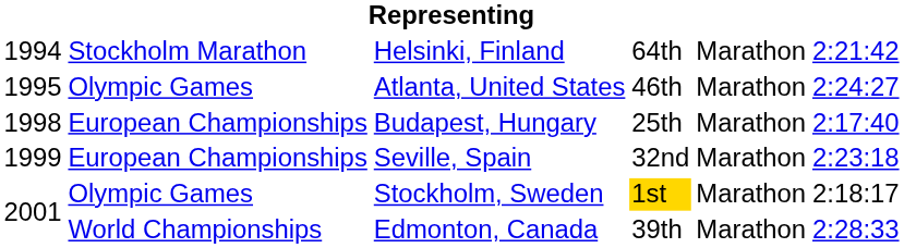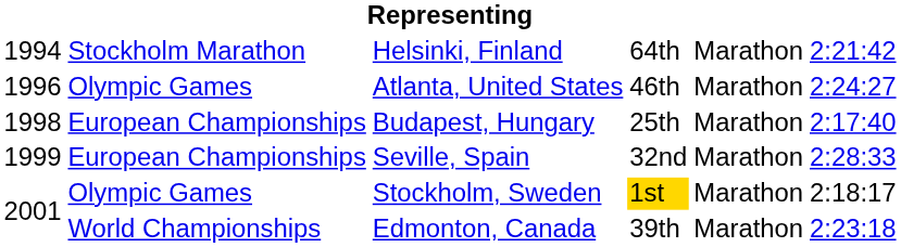Atlanta, United States | column 1: 1995 -> 1996
Seville, Spain | column 6: 2:23:18 -> 2:28:33
Edmonton, Canada | column 6: 2:28:33 -> 2:23:18
